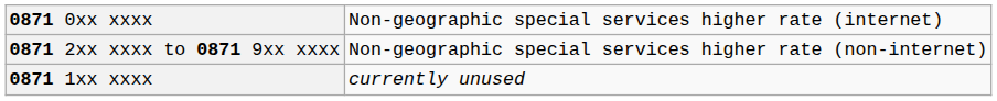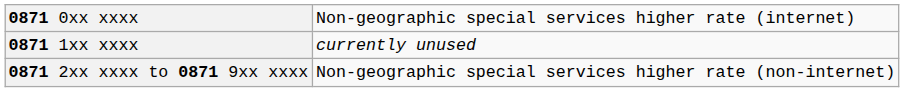rows swapped: 0871 1xx xxxx <-> 0871 2xx xxxx to 0871 9xx xxxx
